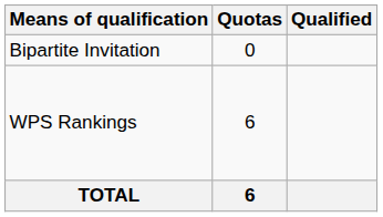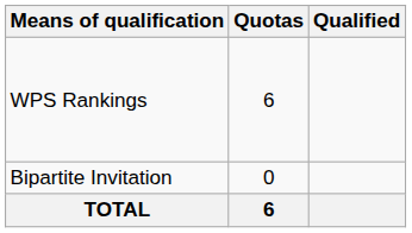rows swapped: WPS Rankings <-> Bipartite Invitation
